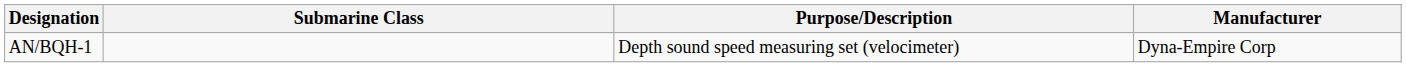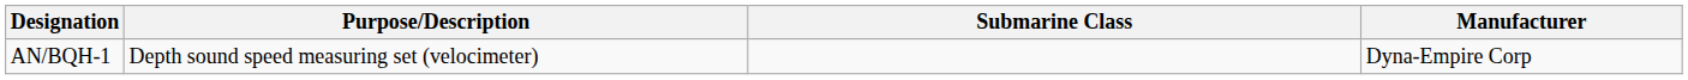columns swapped: Purpose/Description <-> Submarine Class
